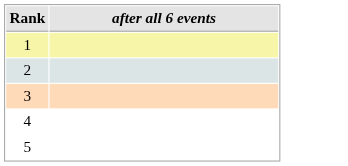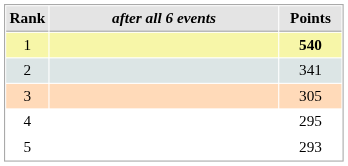+ column: Points | 540 | 341 | 305 | 295 | 293
